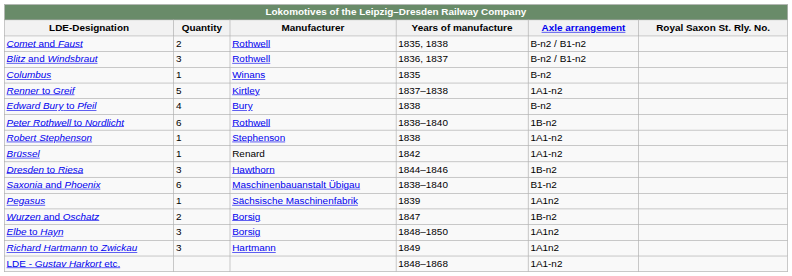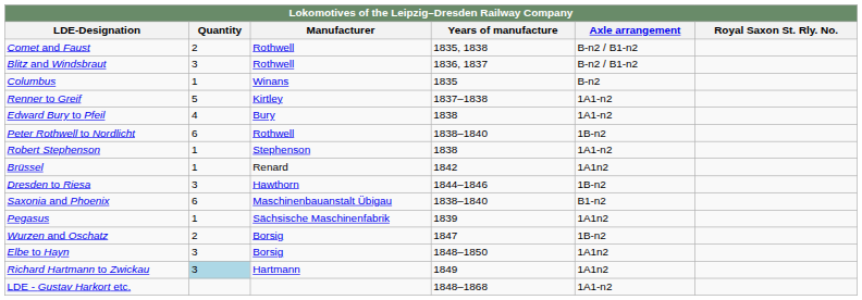Edward Bury to Pfeil | Axle arrangement: B-n2 -> 1A1-n2
Brüssel | Axle arrangement: 1A1-n2 -> 1A1n2
Richard Hartmann to Zwickau | Quantity: no background -> lightblue background
